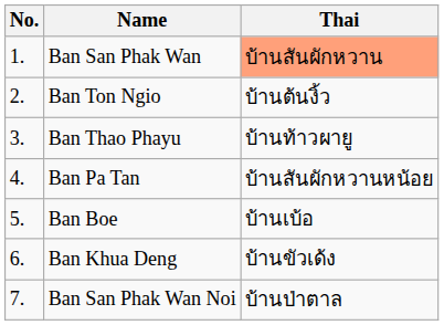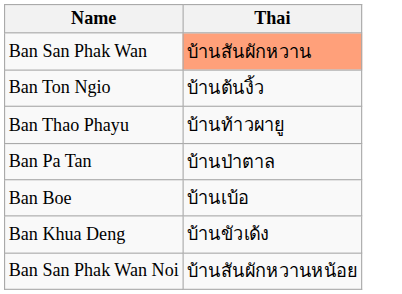- column: No. | 1. | 2. | 3. | 4. | 5. | 6. | 7.
Ban Pa Tan | Thai: บ้านสันผักหวานหน้อย -> บ้านป่าตาล
Ban San Phak Wan Noi | Thai: บ้านป่าตาล -> บ้านสันผักหวานหน้อย
